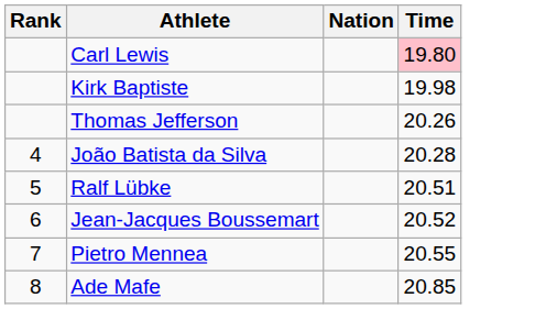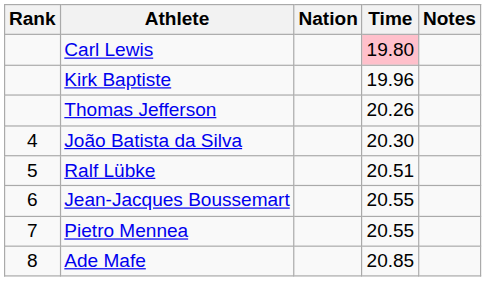+ column: Notes
Kirk Baptiste | Time: 19.98 -> 19.96
João Batista da Silva | Time: 20.28 -> 20.30
Jean-Jacques Boussemart | Time: 20.52 -> 20.55
